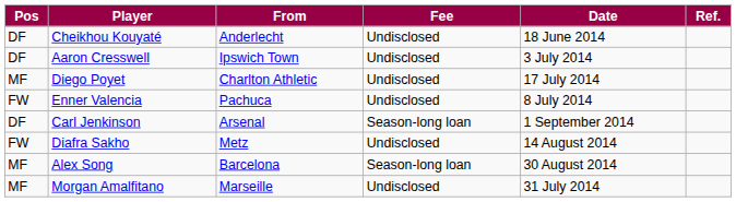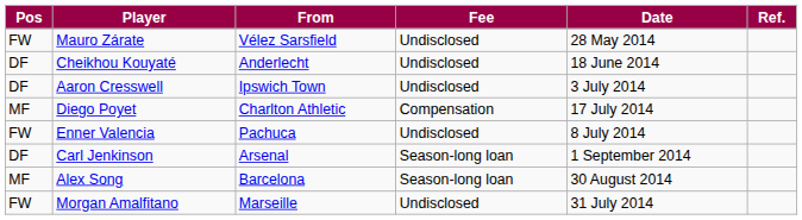+ row: FW | Mauro Zárate | Vélez Sarsfield | Undisclosed | 28 May 2014
Diego Poyet | Fee: Undisclosed -> Compensation
- row: FW | Diafra Sakho | Metz | Undisclosed | 14 August 2014
Morgan Amalfitano | Pos: MF -> FW
